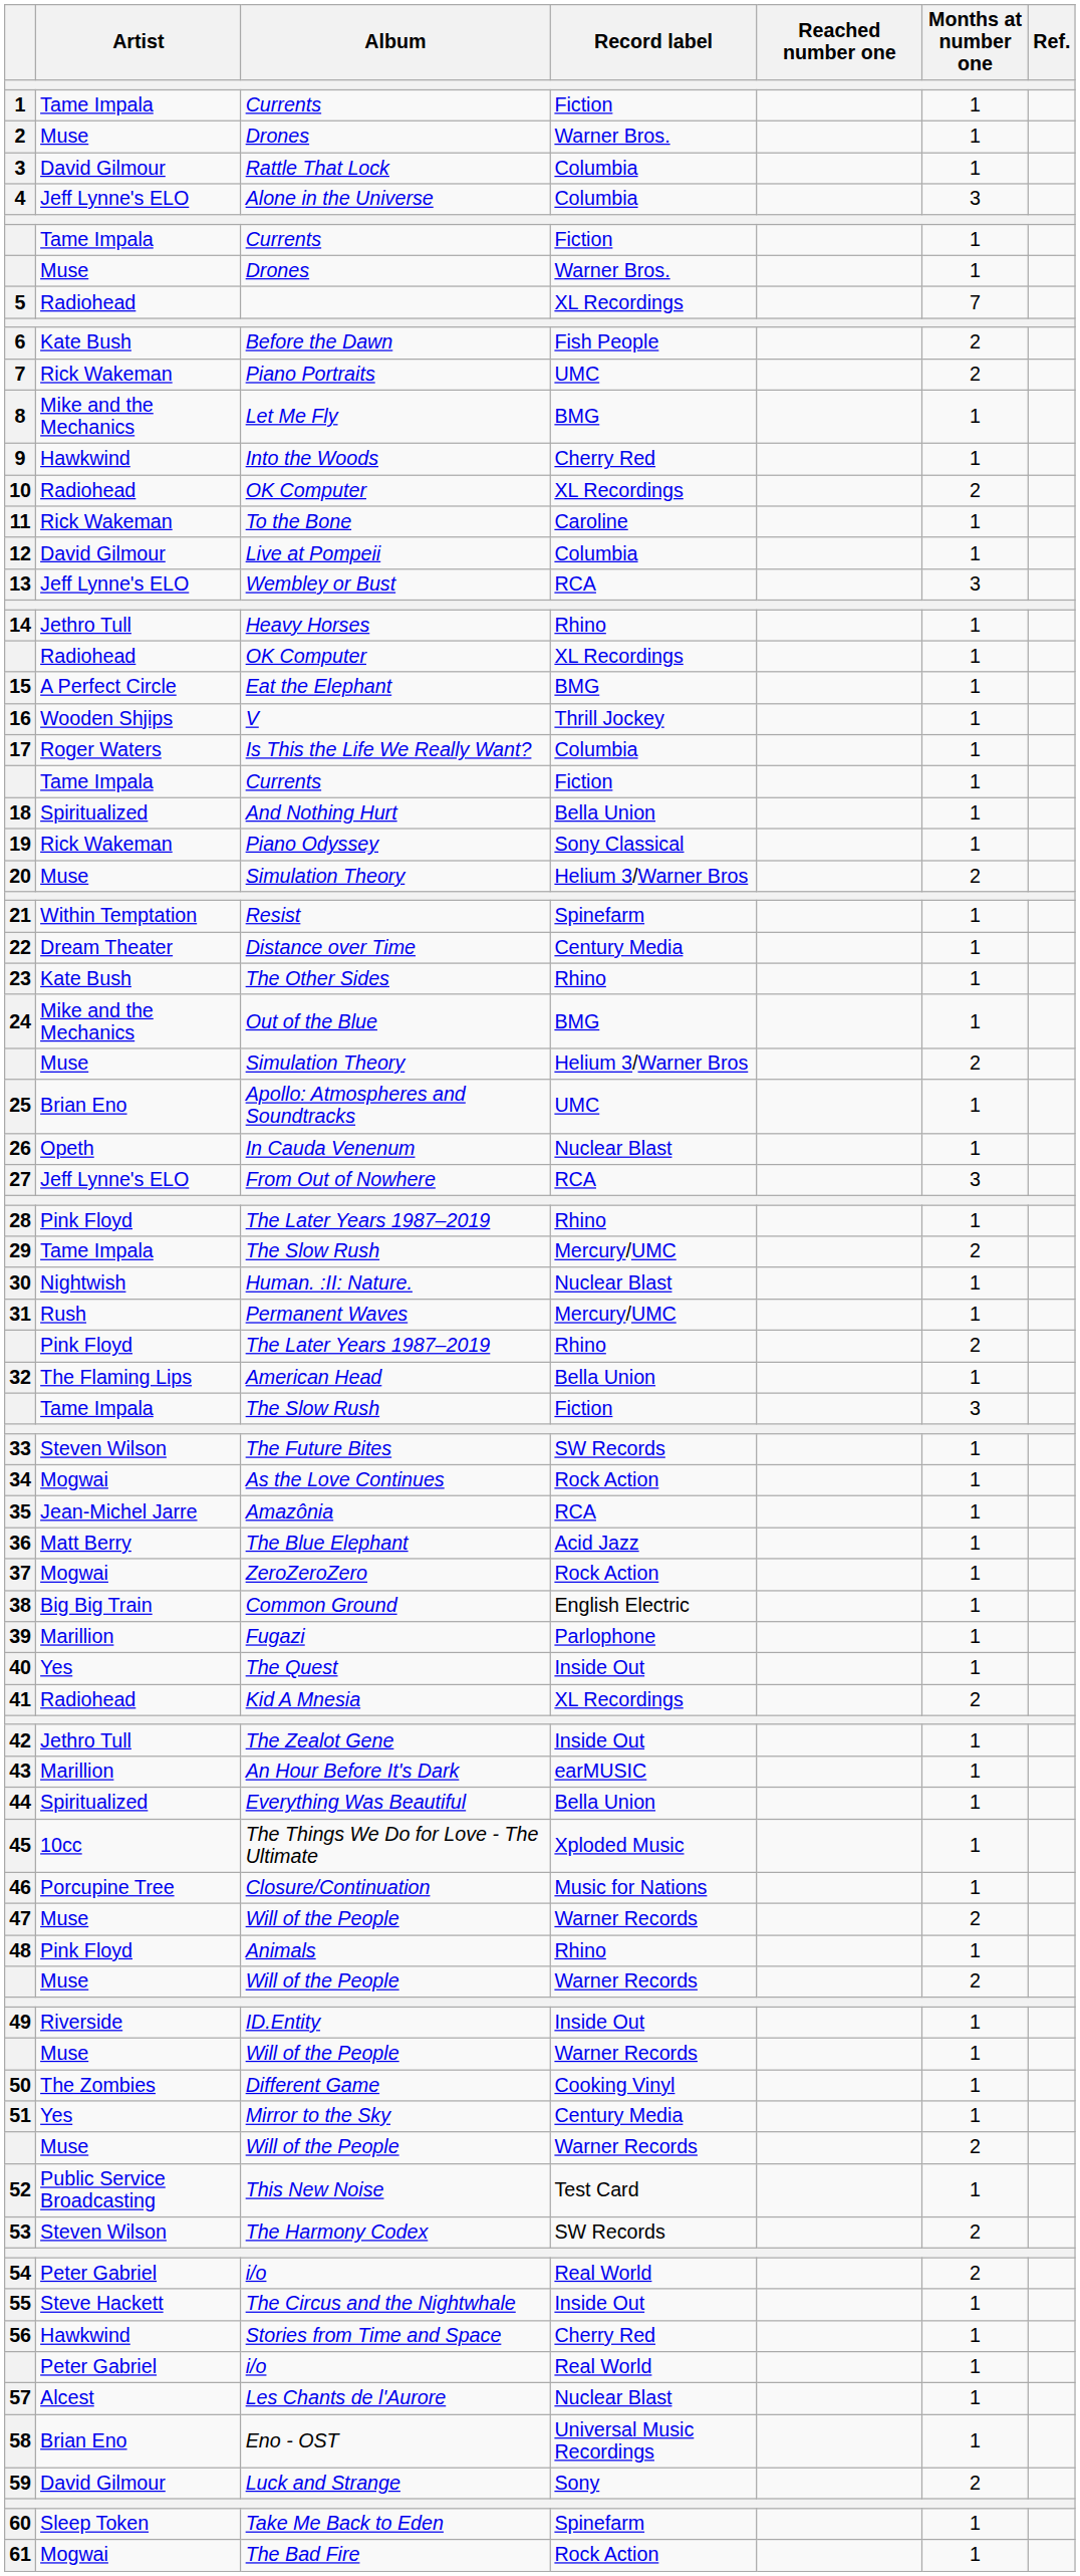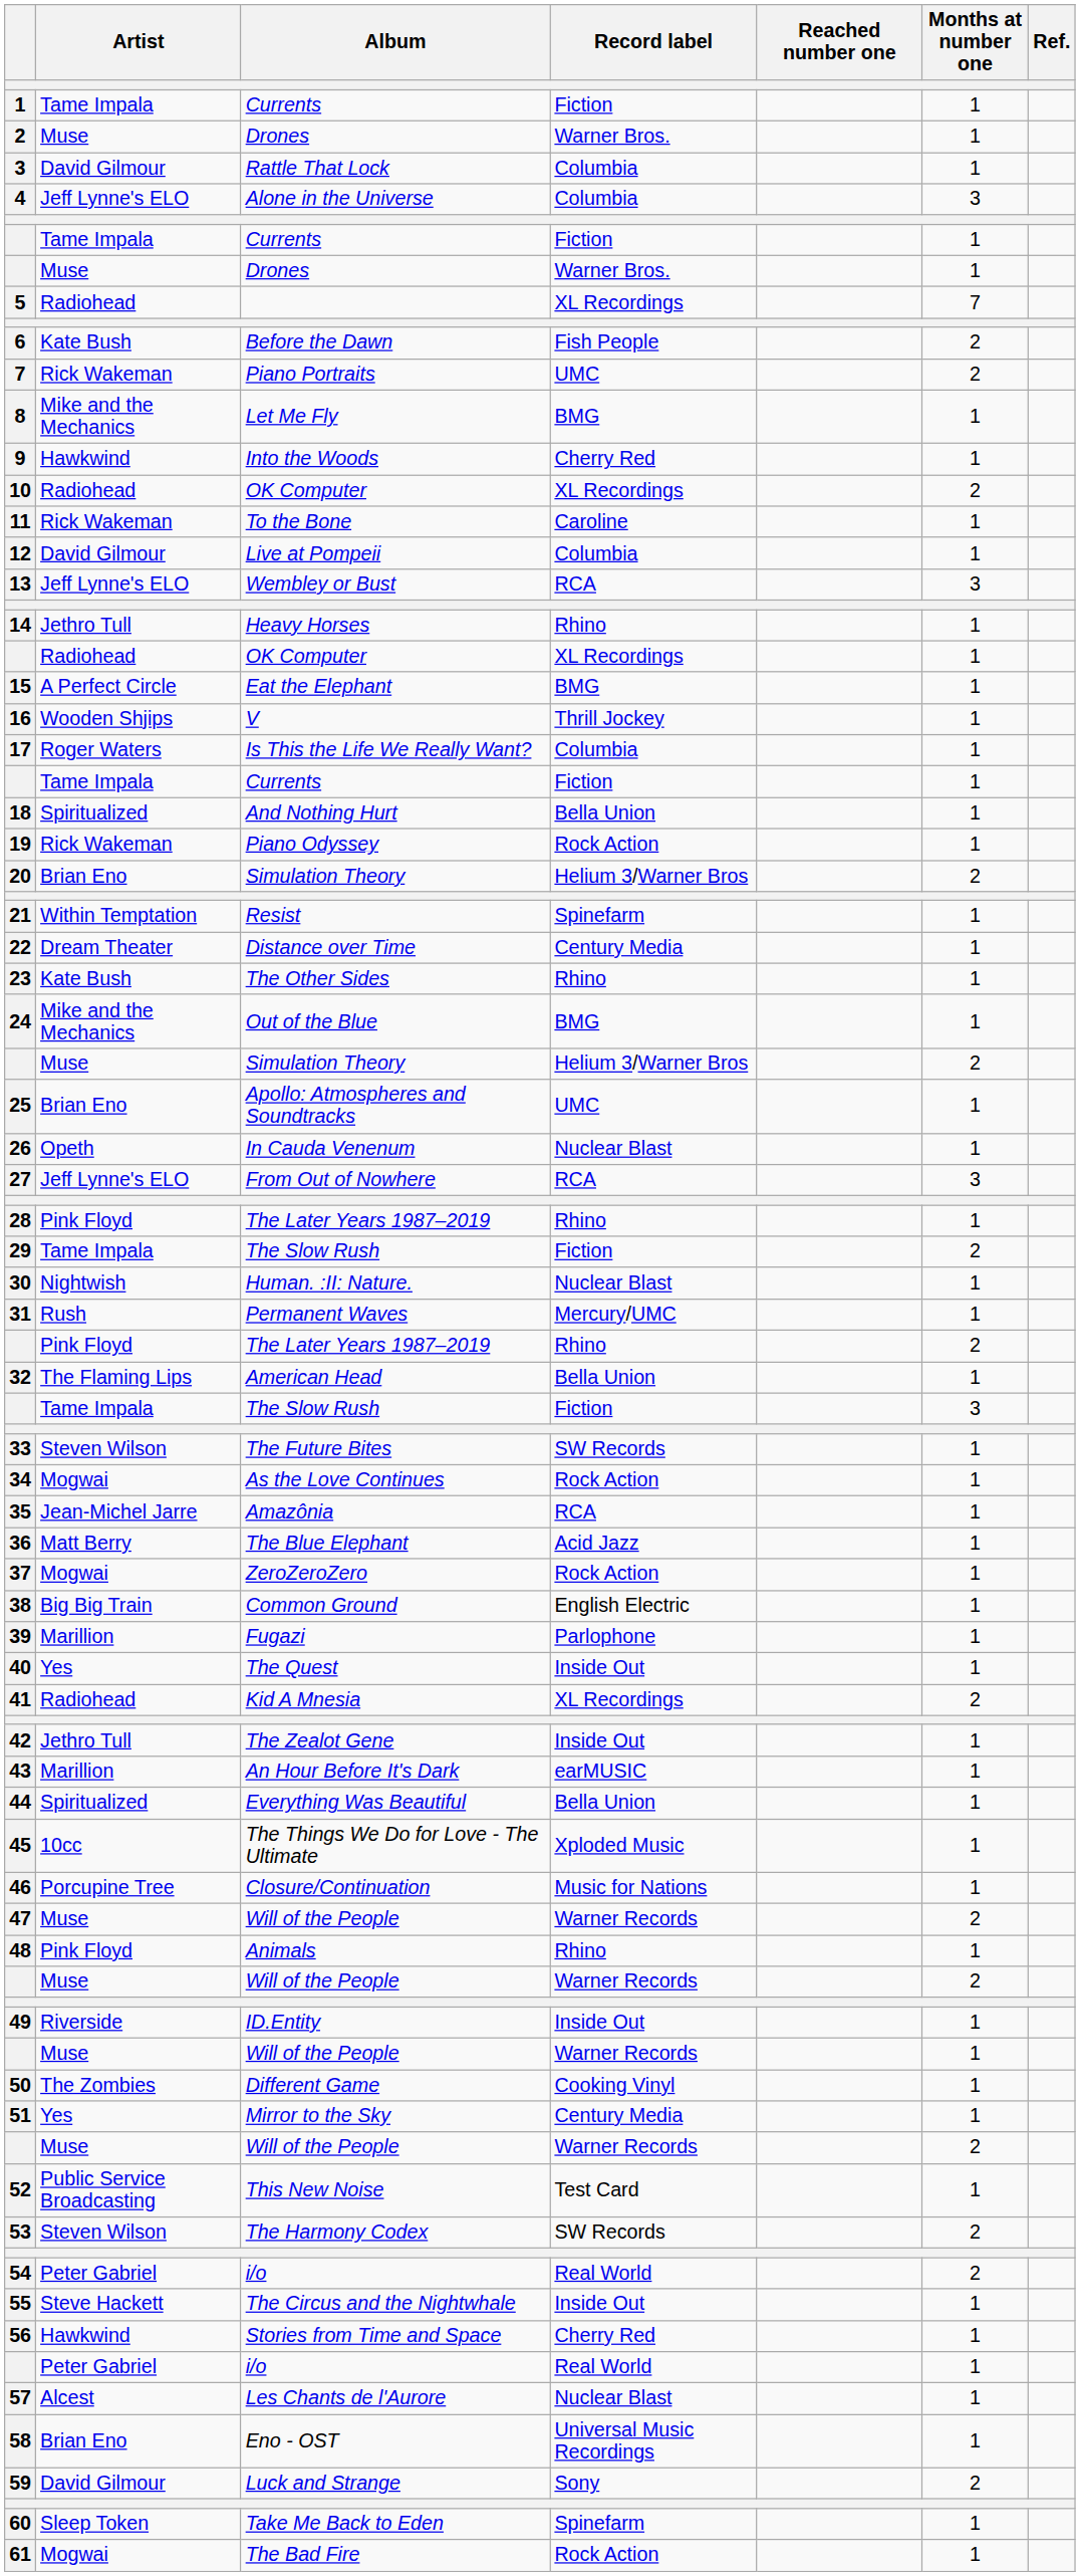19 | Record label: Sony Classical -> Rock Action
20 | Artist: Muse -> Brian Eno
29 | Record label: Mercury/UMC -> Fiction
